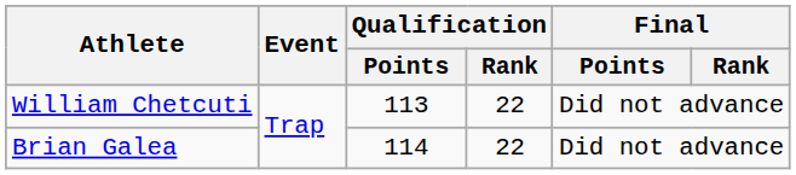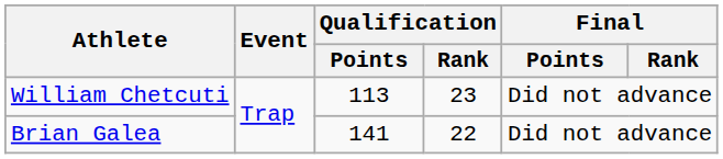William Chetcuti | Qualification / Rank: 22 -> 23
Brian Galea | Qualification / Points: 114 -> 141
